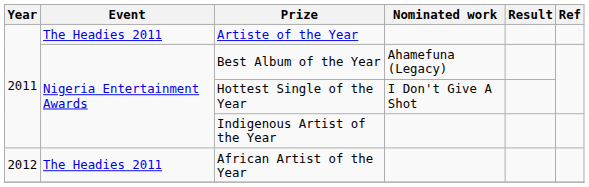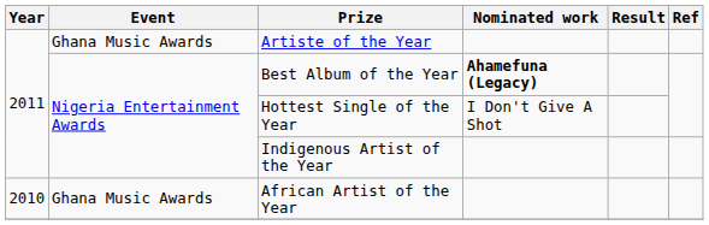Artiste of the Year | Event: The Headies 2011 -> Ghana Music Awards
Best Album of the Year | Nominated work: normal -> bold
African Artist of the Year | Year: 2012 -> 2010
African Artist of the Year | Event: The Headies 2011 -> Ghana Music Awards
